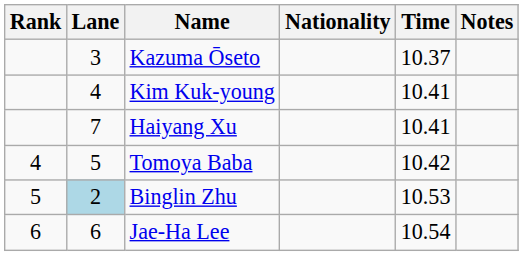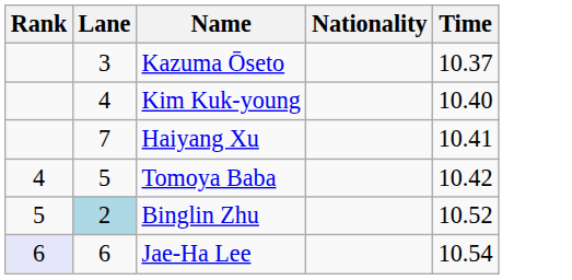- column: Notes
Kim Kuk-young | Time: 10.41 -> 10.40
Binglin Zhu | Time: 10.53 -> 10.52
Jae-Ha Lee | Rank: no background -> lavender background
